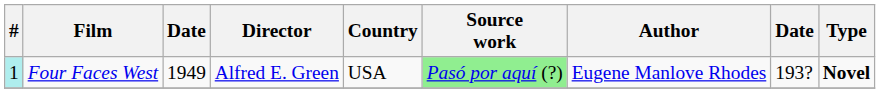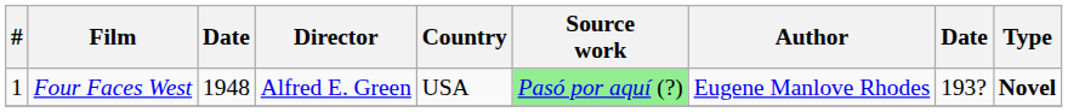Four Faces West | #: paleturquoise background -> no background
Four Faces West | column 3: 1949 -> 1948
